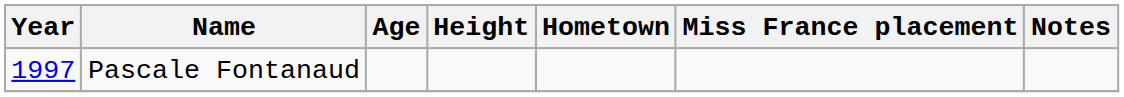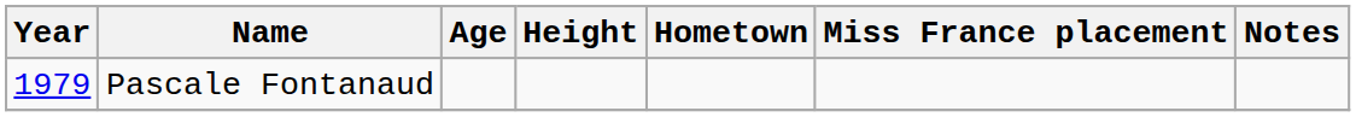Pascale Fontanaud | Year: 1997 -> 1979
